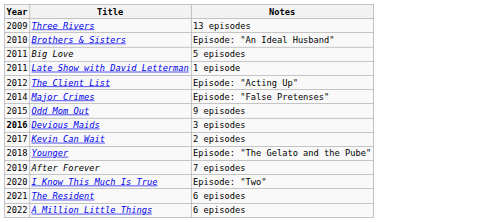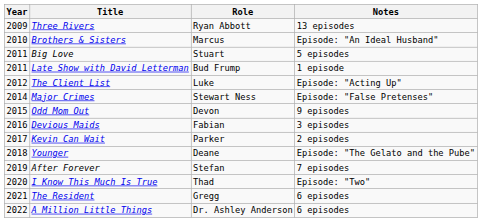+ column: Role | Ryan Abbott | Marcus | Stuart | Bud Frump | Luke | Stewart Ness | Devon | Fabian | Parker | Deane | Stefan | Thad | Gregg | Dr. Ashley Anderson
Devious Maids | Year: bold -> normal
